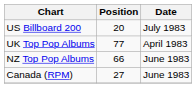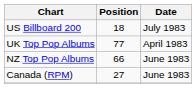US Billboard 200 | Position: 20 -> 18
